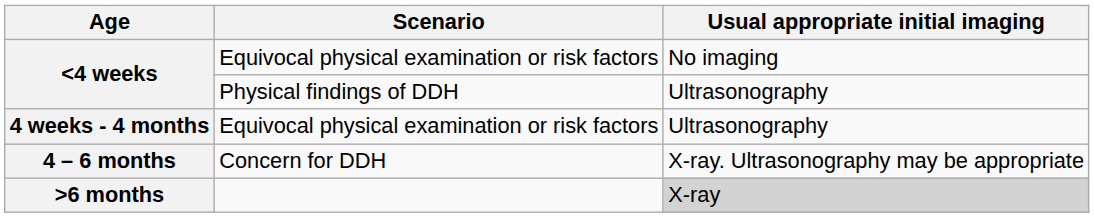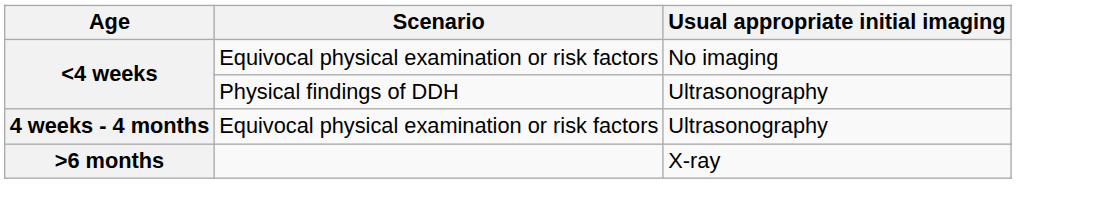- row: 4 – 6 months | Concern for DDH | X-ray. Ultrasonography may be appropriate
>6 months | Usual appropriate initial imaging: lightgrey background -> no background
